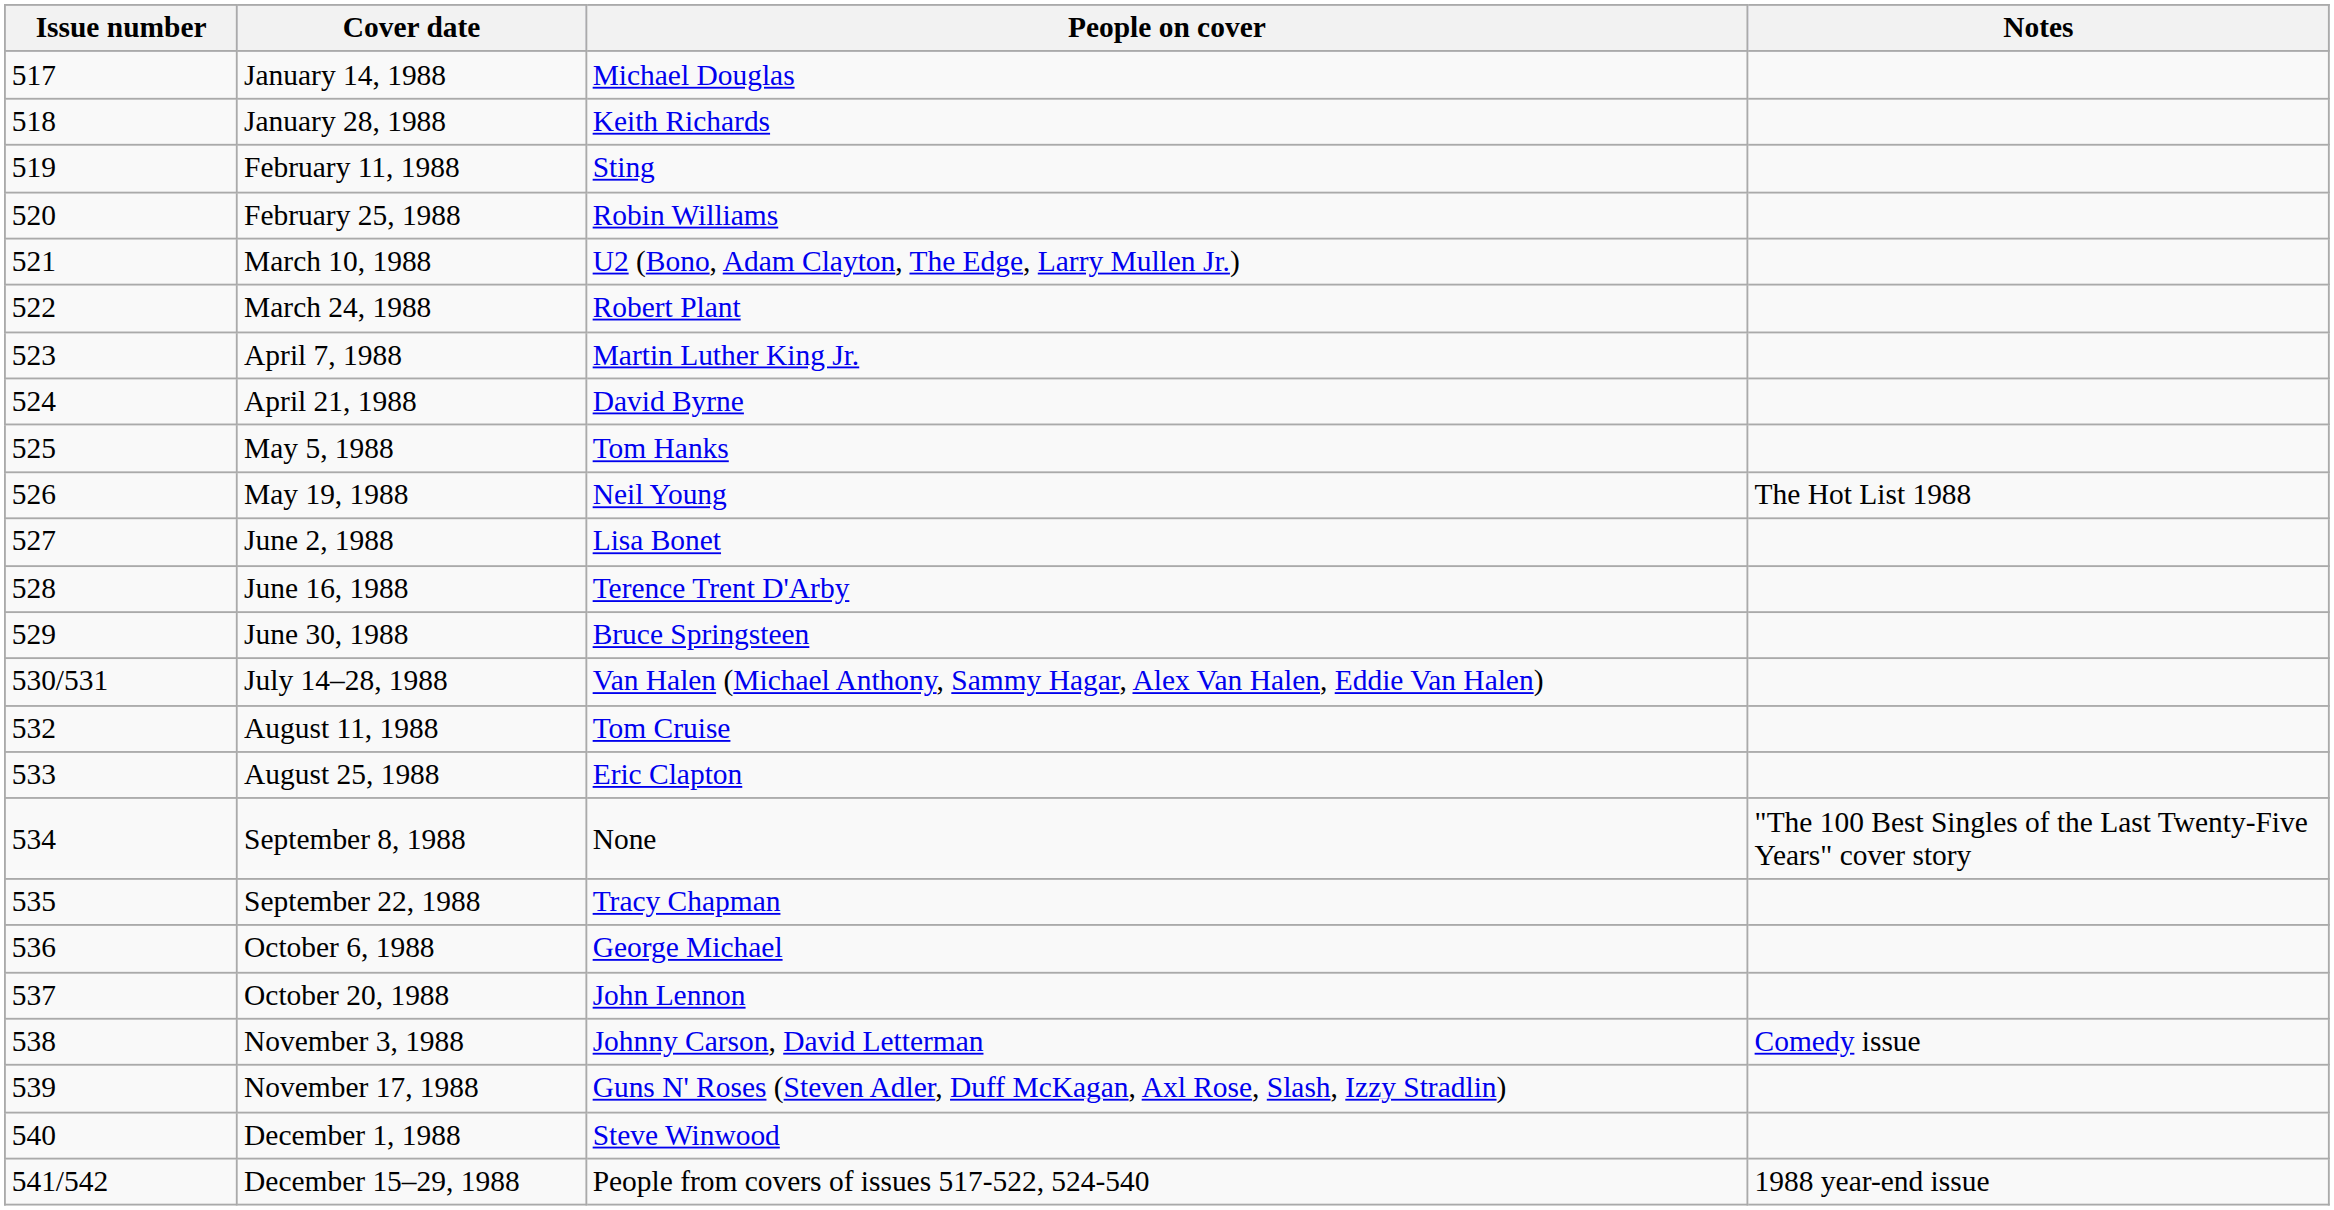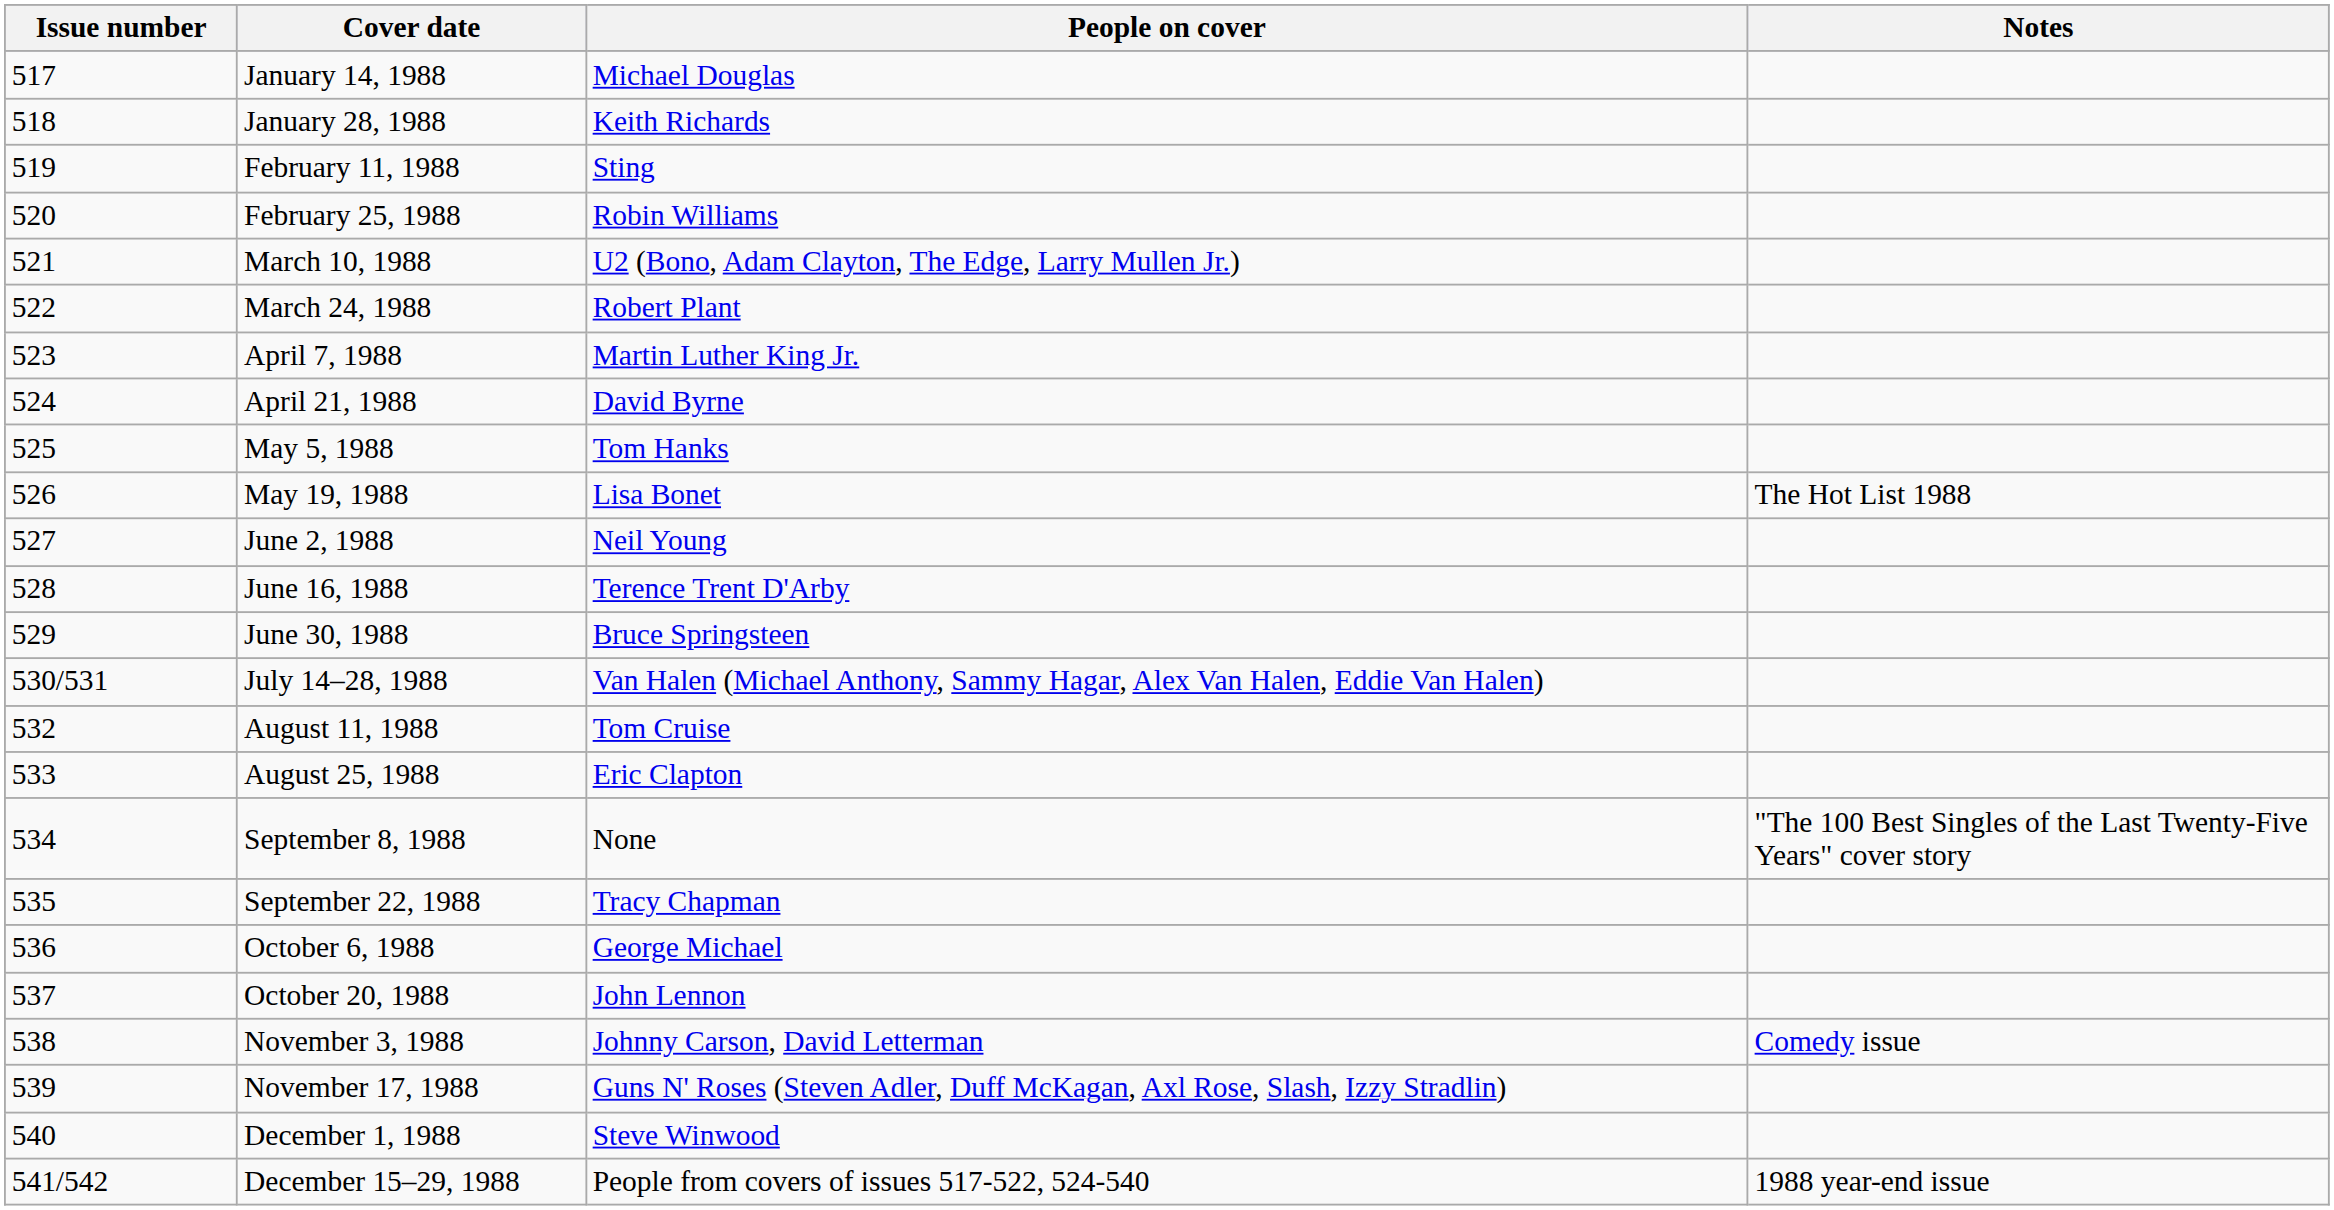May 19, 1988 | People on cover: Neil Young -> Lisa Bonet
June 2, 1988 | People on cover: Lisa Bonet -> Neil Young
